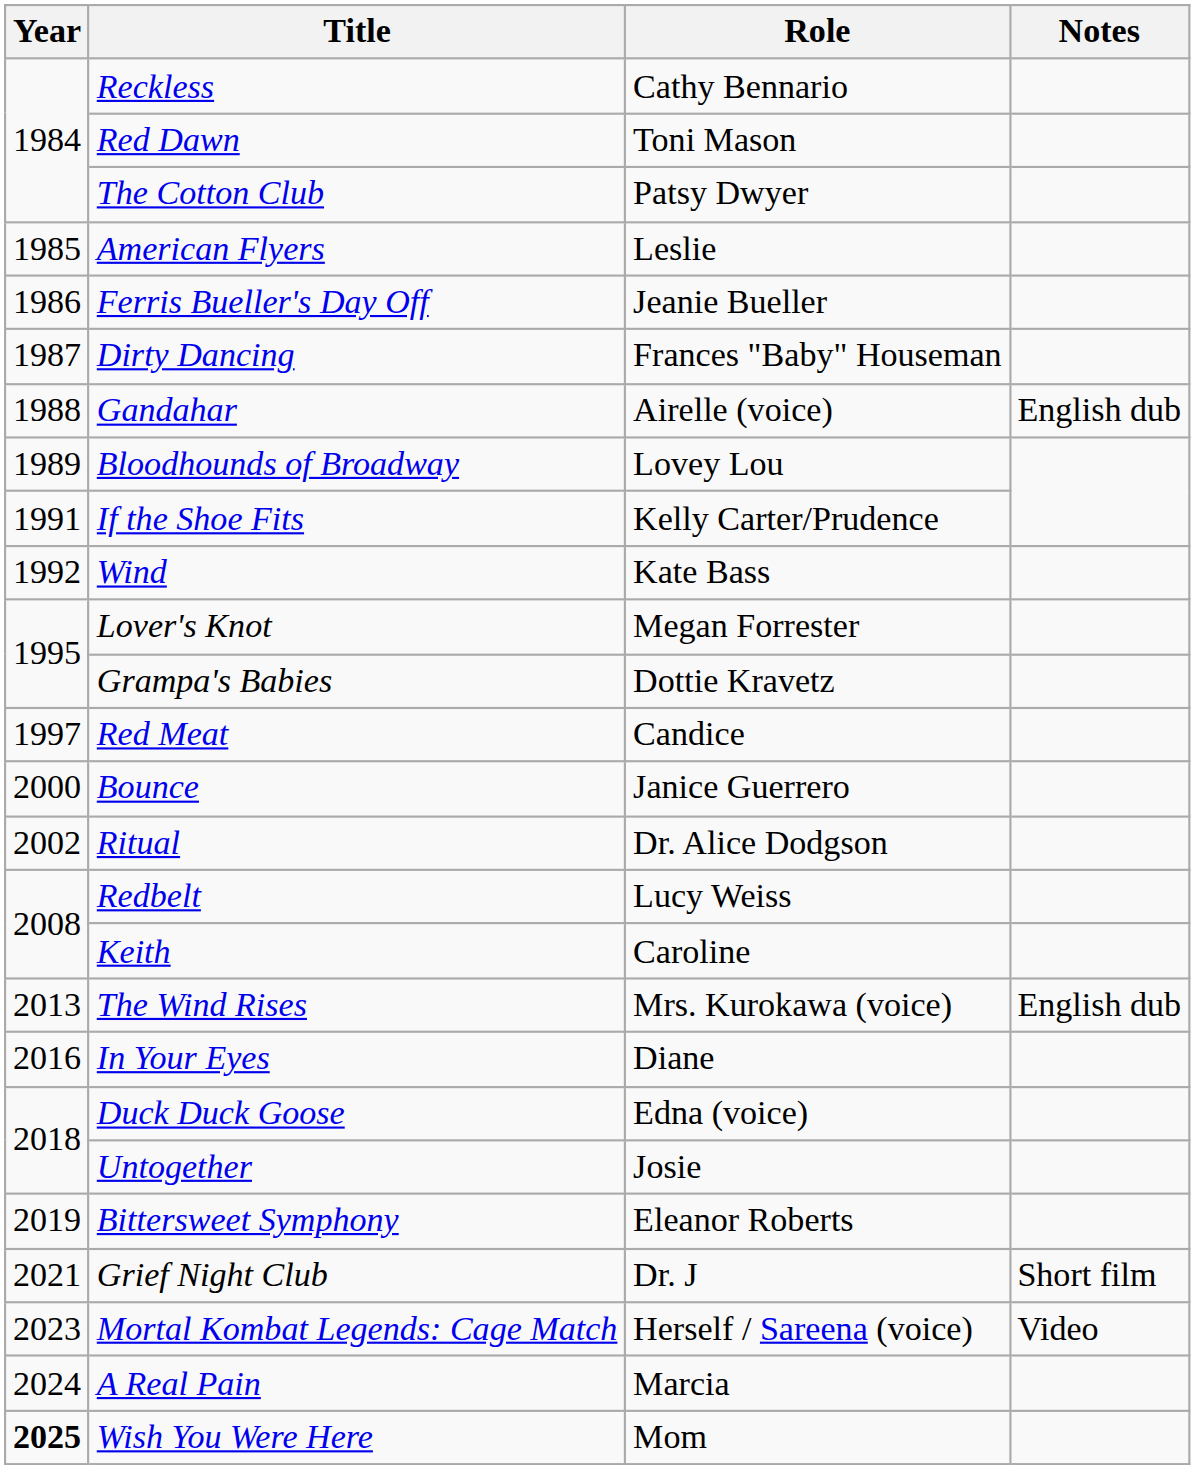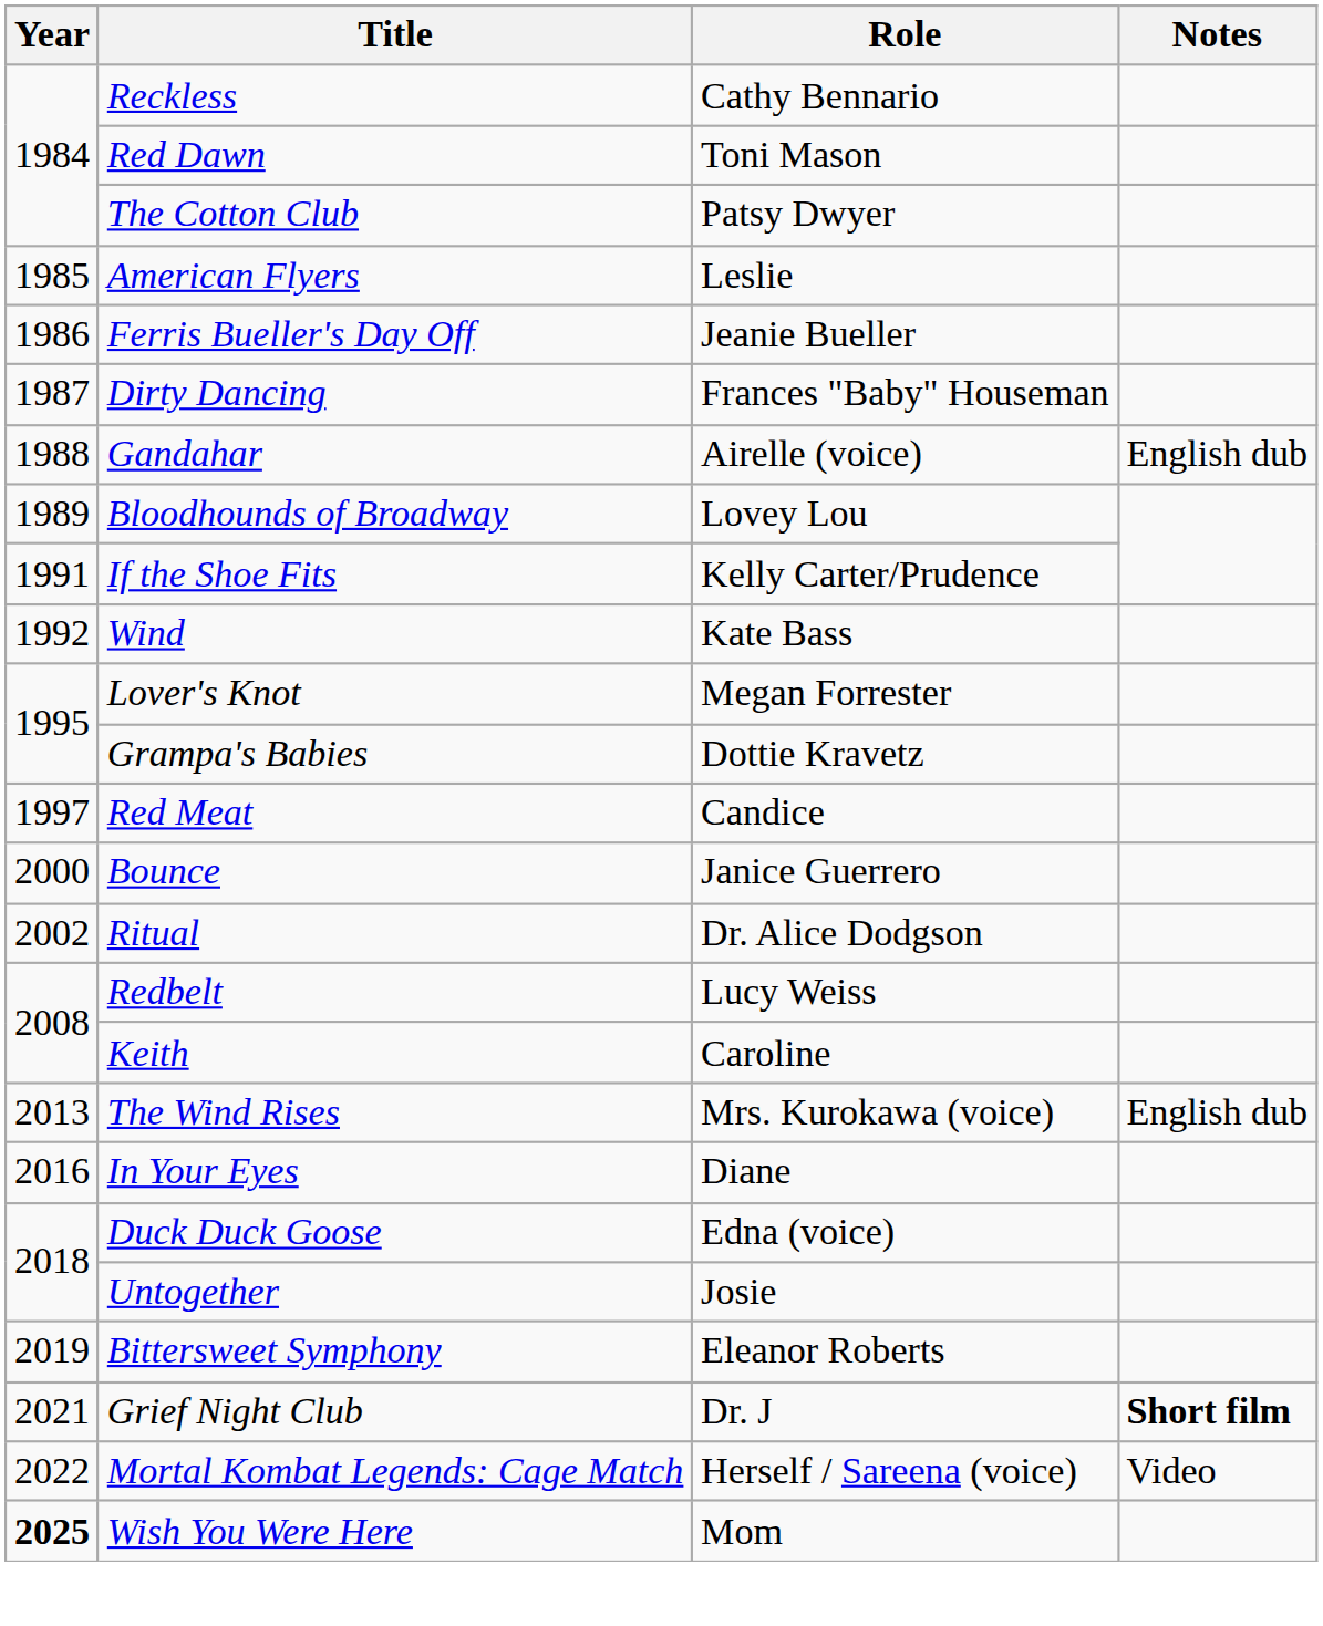Grief Night Club | Notes: normal -> bold
Mortal Kombat Legends: Cage Match | Year: 2023 -> 2022
- row: 2024 | A Real Pain | Marcia
